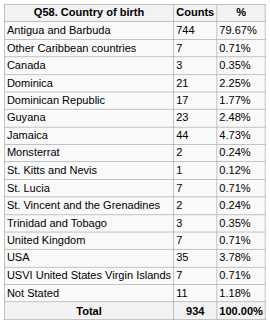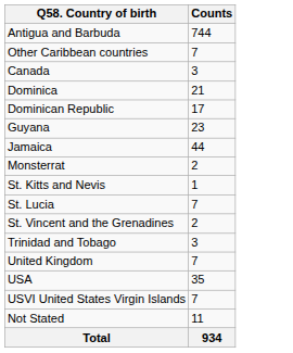- column: % | 79.67% | 0.71% | 0.35% | 2.25% | 1.77% | 2.48% | 4.73% | 0.24% | 0.12% | 0.71% | 0.24% | 0.35% | 0.71% | 3.78% | 0.71% | 1.18% | 100.00%
